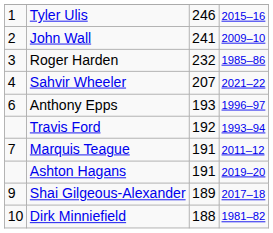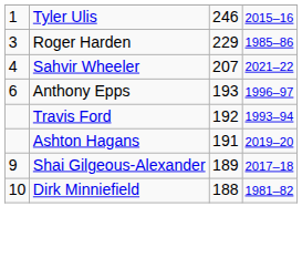- row: 2 | John Wall | 241 | 2009–10
Roger Harden | column 3: 232 -> 229
- row: 7 | Marquis Teague | 191 | 2011–12
